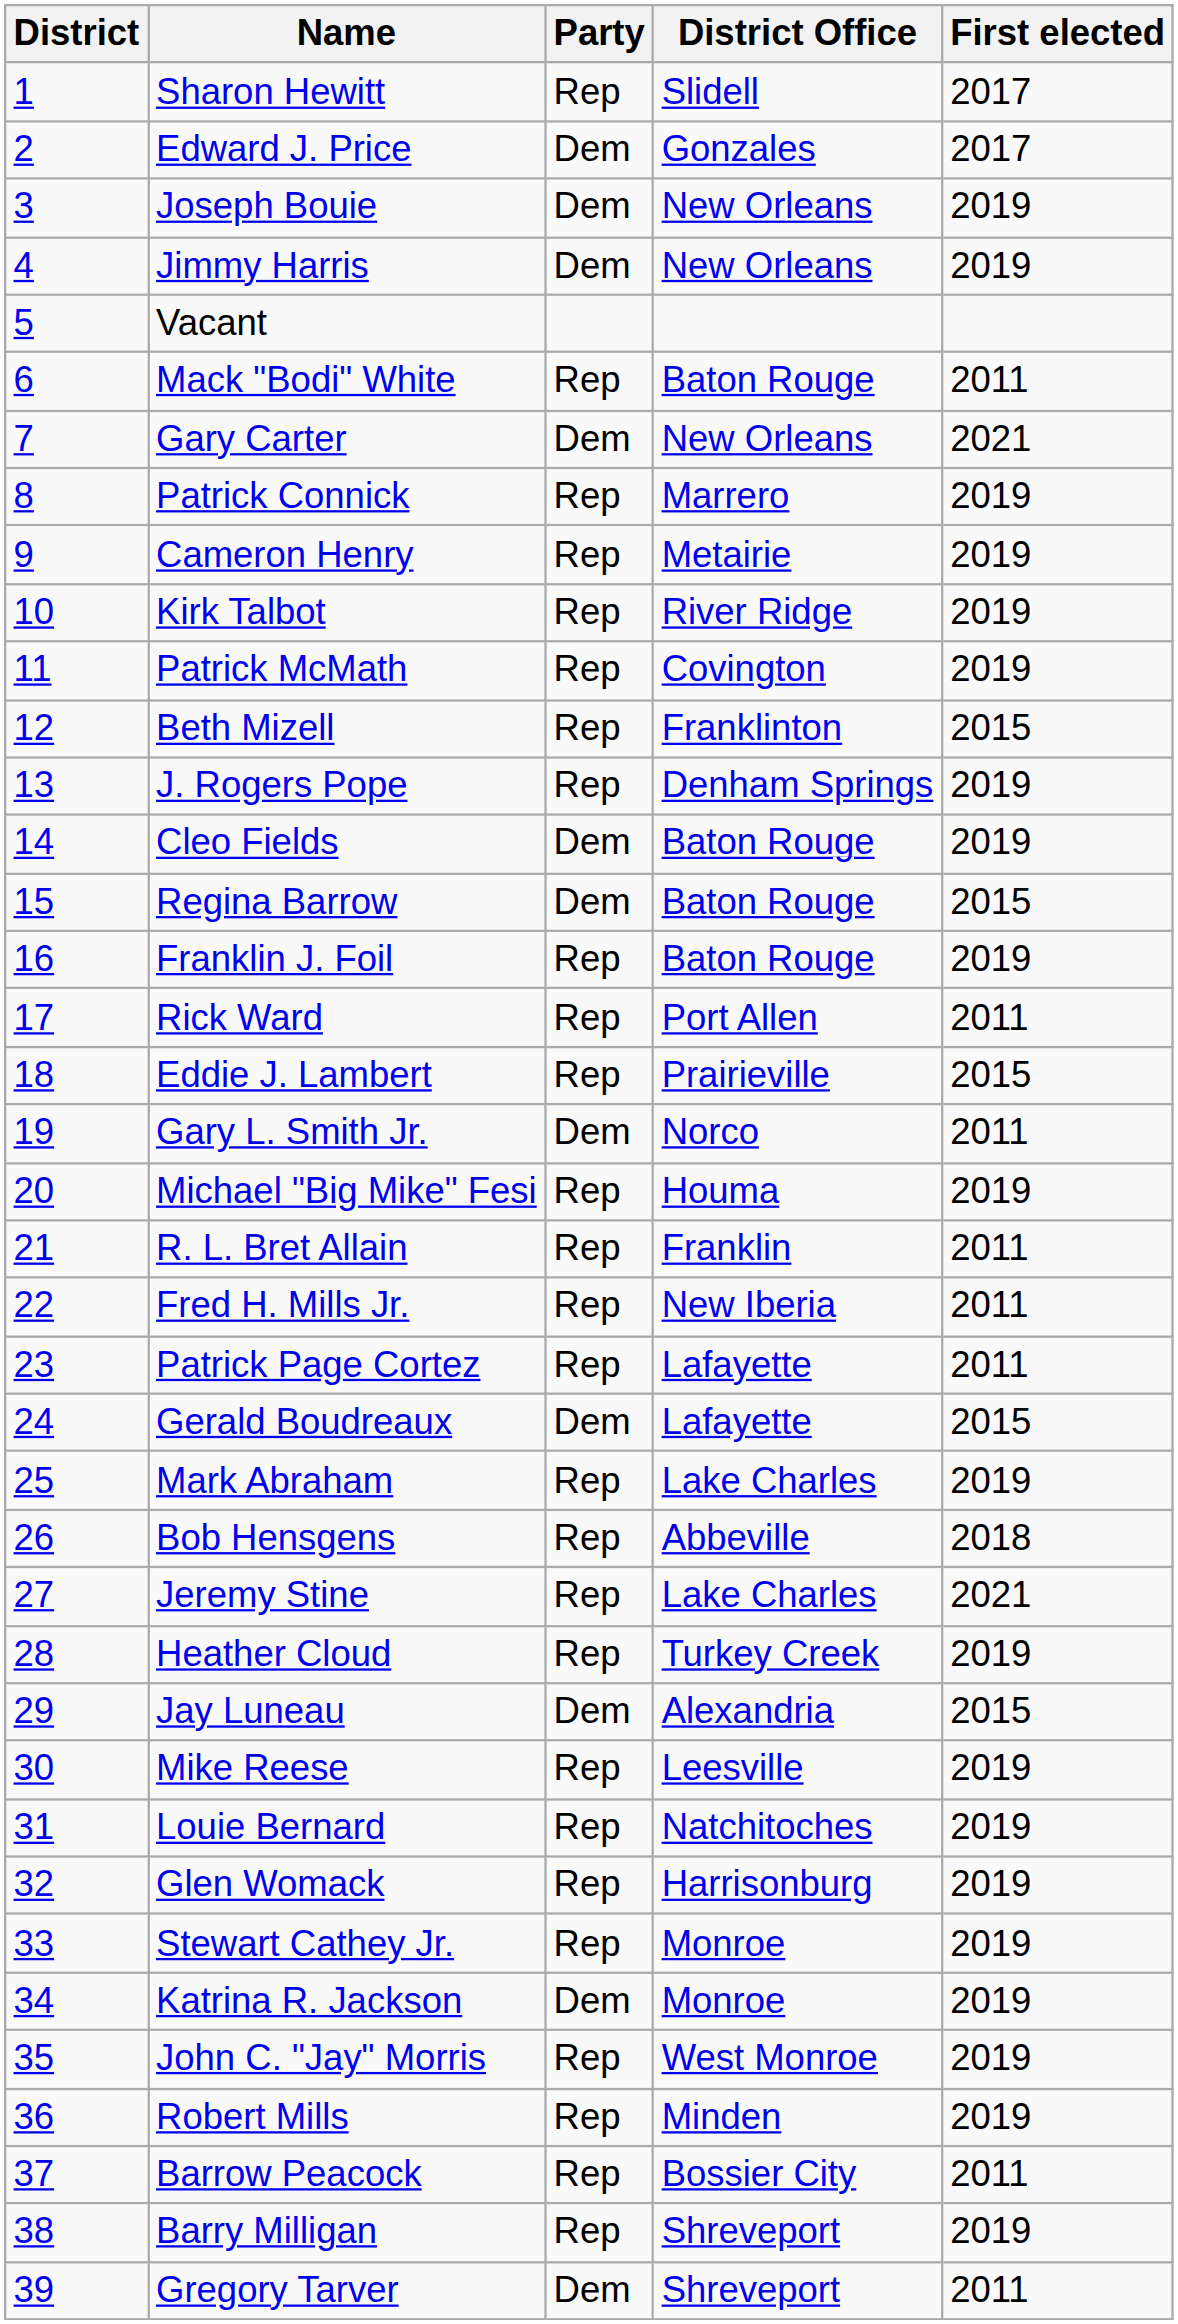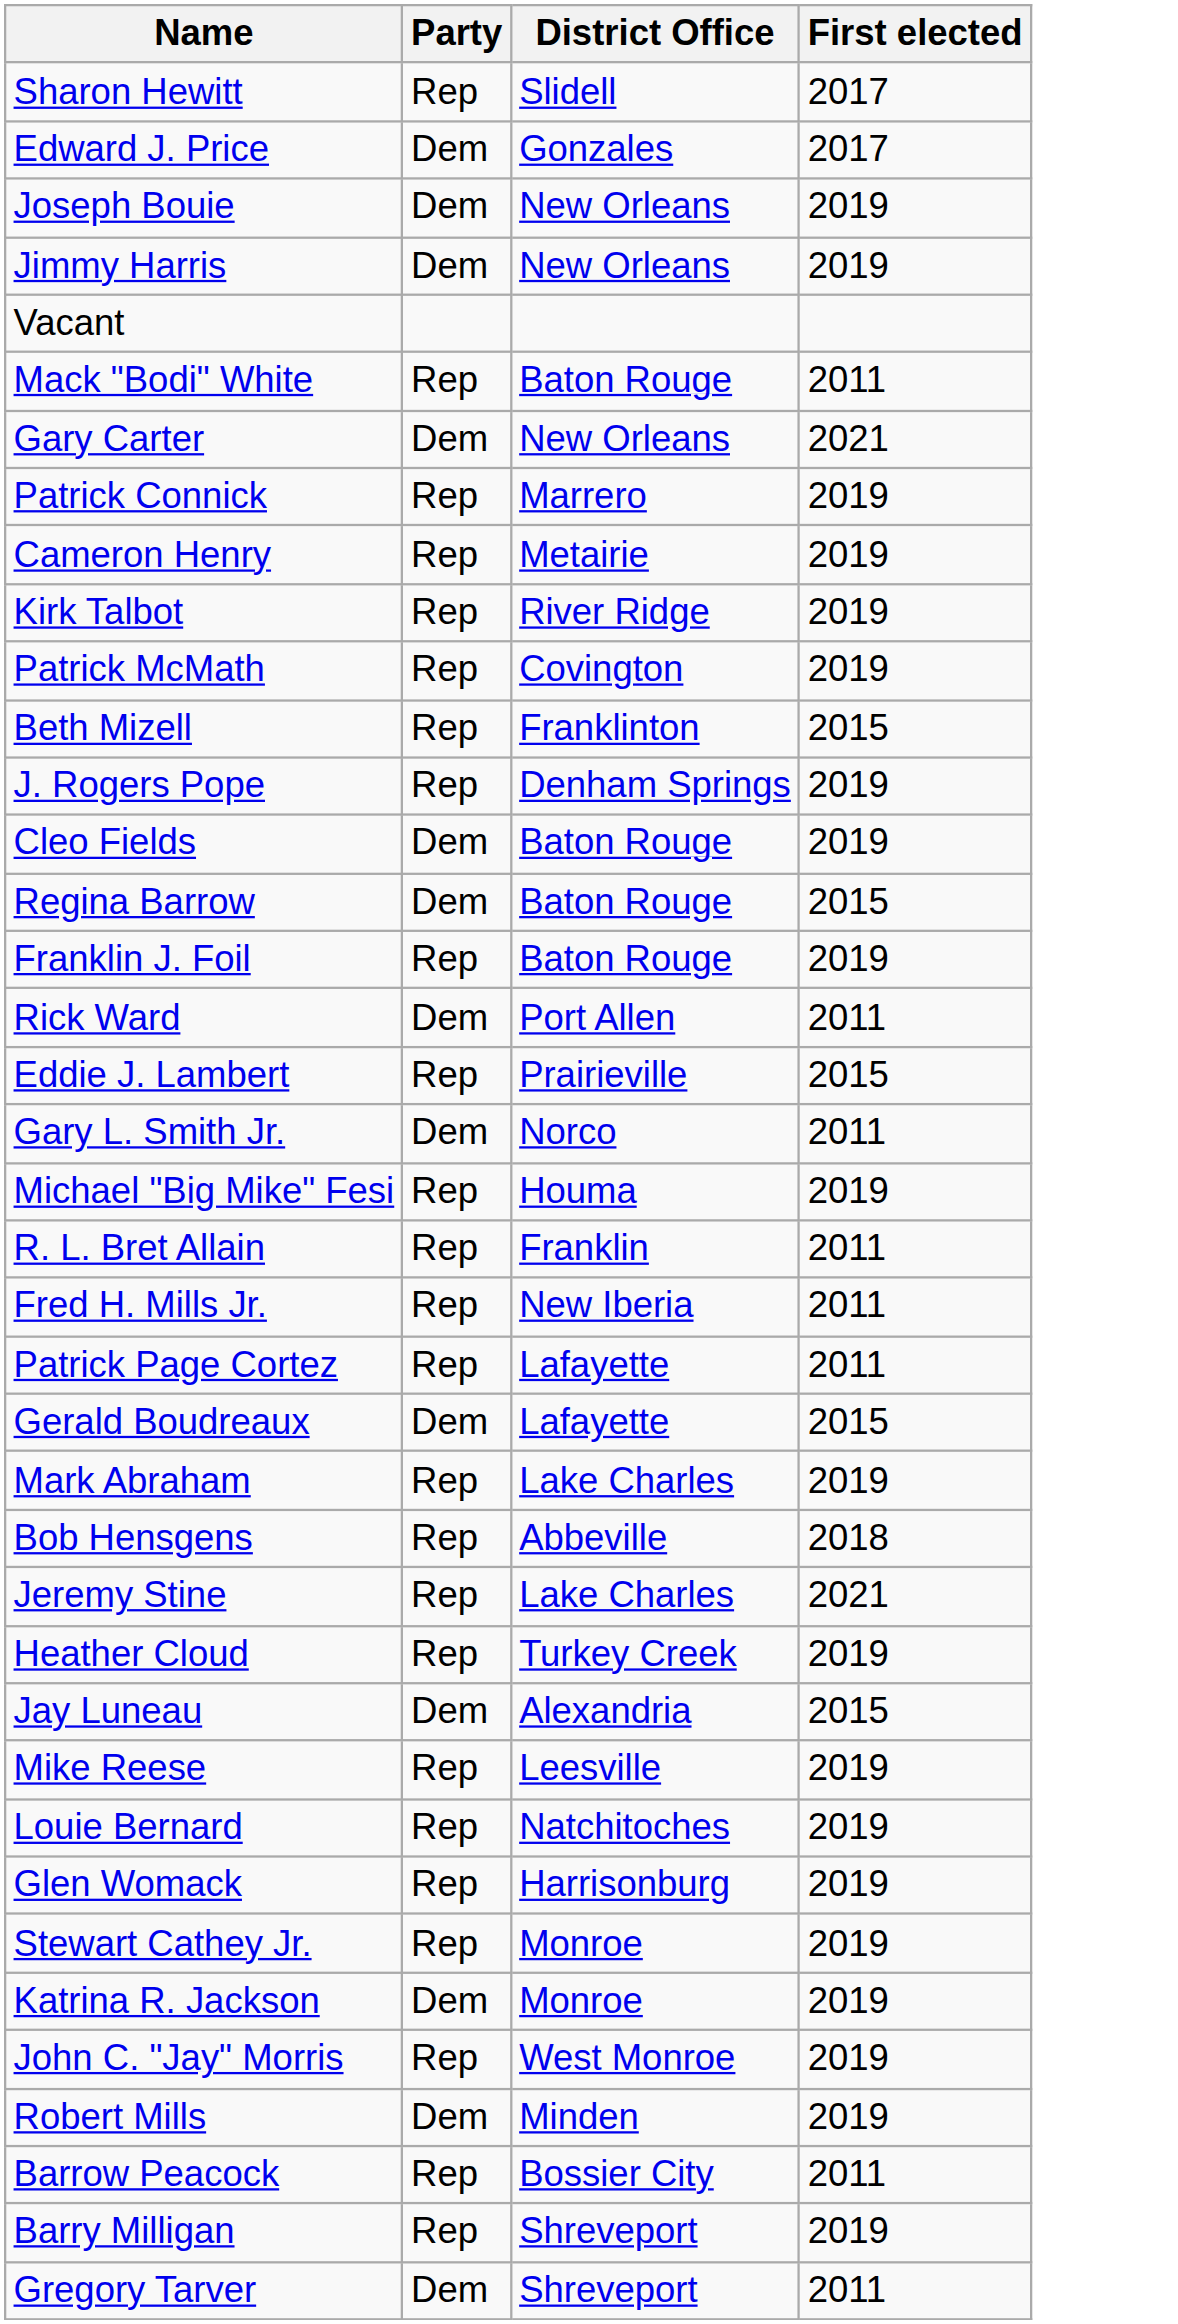- column: District | 1 | 2 | 3 | 4 | 5 | 6 | 7 | 8 | 9 | 10 | 11 | 12 | 13 | 14 | 15 | 16 | 17 | 18 | 19 | 20 | 21 | 22 | 23 | 24 | 25 | 26 | 27 | 28 | 29 | 30 | 31 | 32 | 33 | 34 | 35 | 36 | 37 | 38 | 39
Rick Ward | Party: Rep -> Dem
Robert Mills | Party: Rep -> Dem
